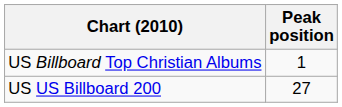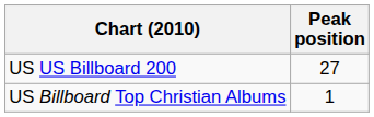rows swapped: US US Billboard 200 <-> US Billboard Top Christian Albums
